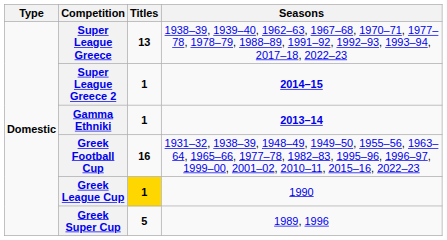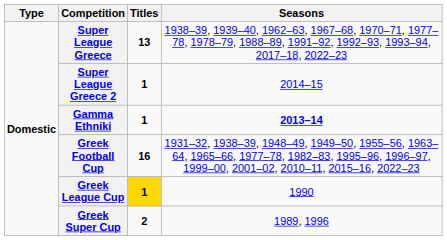Super League Greece 2 | Seasons: bold -> normal
Greek Super Cup | Titles: 5 -> 2
